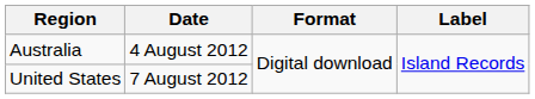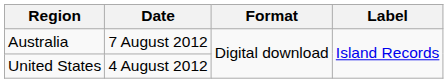Australia | Date: 4 August 2012 -> 7 August 2012
United States | Date: 7 August 2012 -> 4 August 2012
